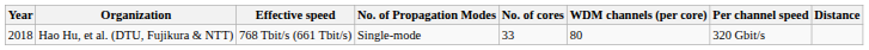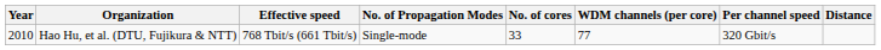Hao Hu, et al. (DTU, Fujikura & NTT) | Year: 2018 -> 2010
Hao Hu, et al. (DTU, Fujikura & NTT) | WDM channels (per core): 80 -> 77
